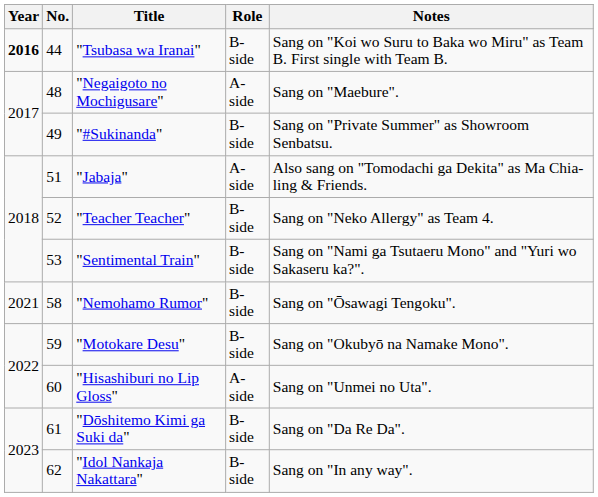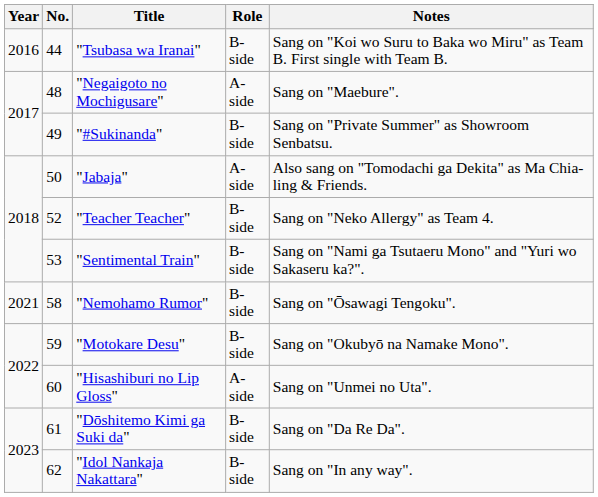"Tsubasa wa Iranai" | Year: bold -> normal
"Jabaja" | No.: 51 -> 50
